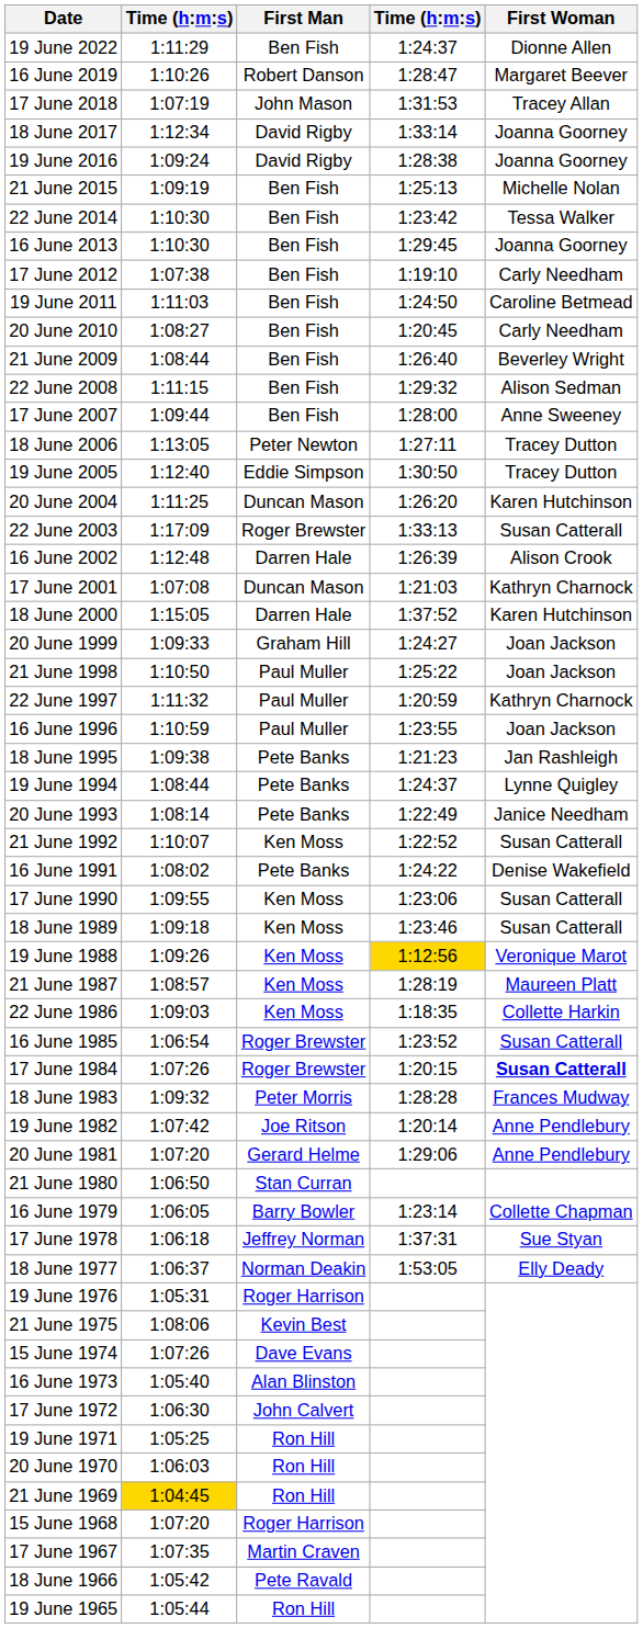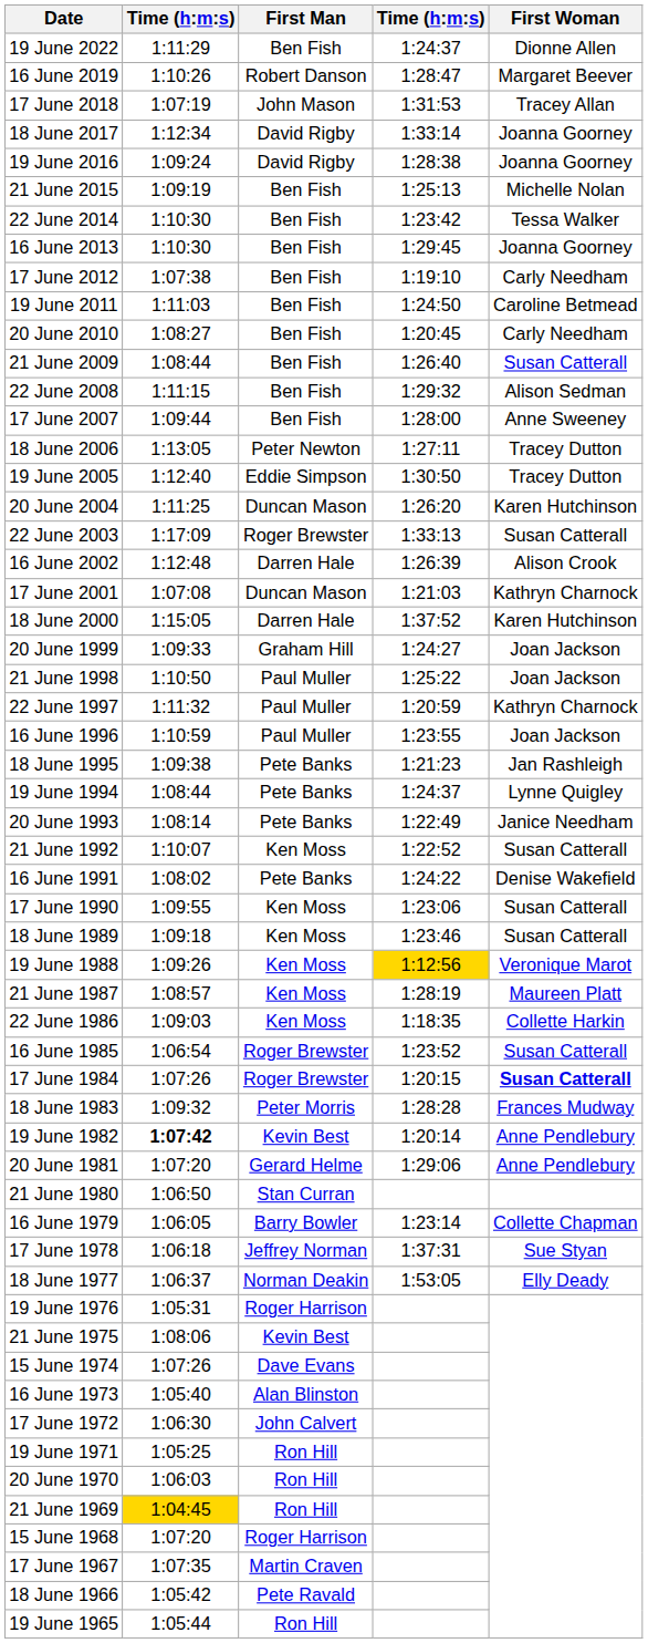21 June 2009 | First Woman: Beverley Wright -> Susan Catterall
19 June 1982 | column 2: normal -> bold
19 June 1982 | First Man: Joe Ritson -> Kevin Best
